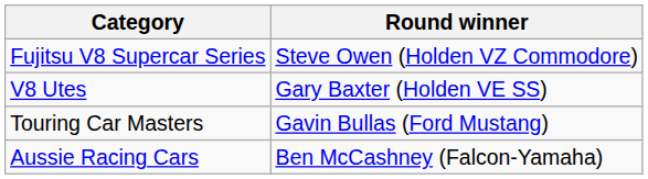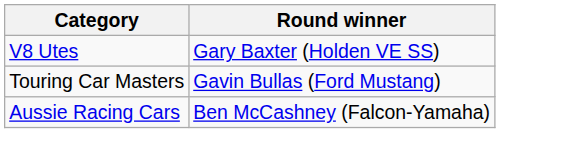- row: Fujitsu V8 Supercar Series | Steve Owen (Holden VZ Commodore)
